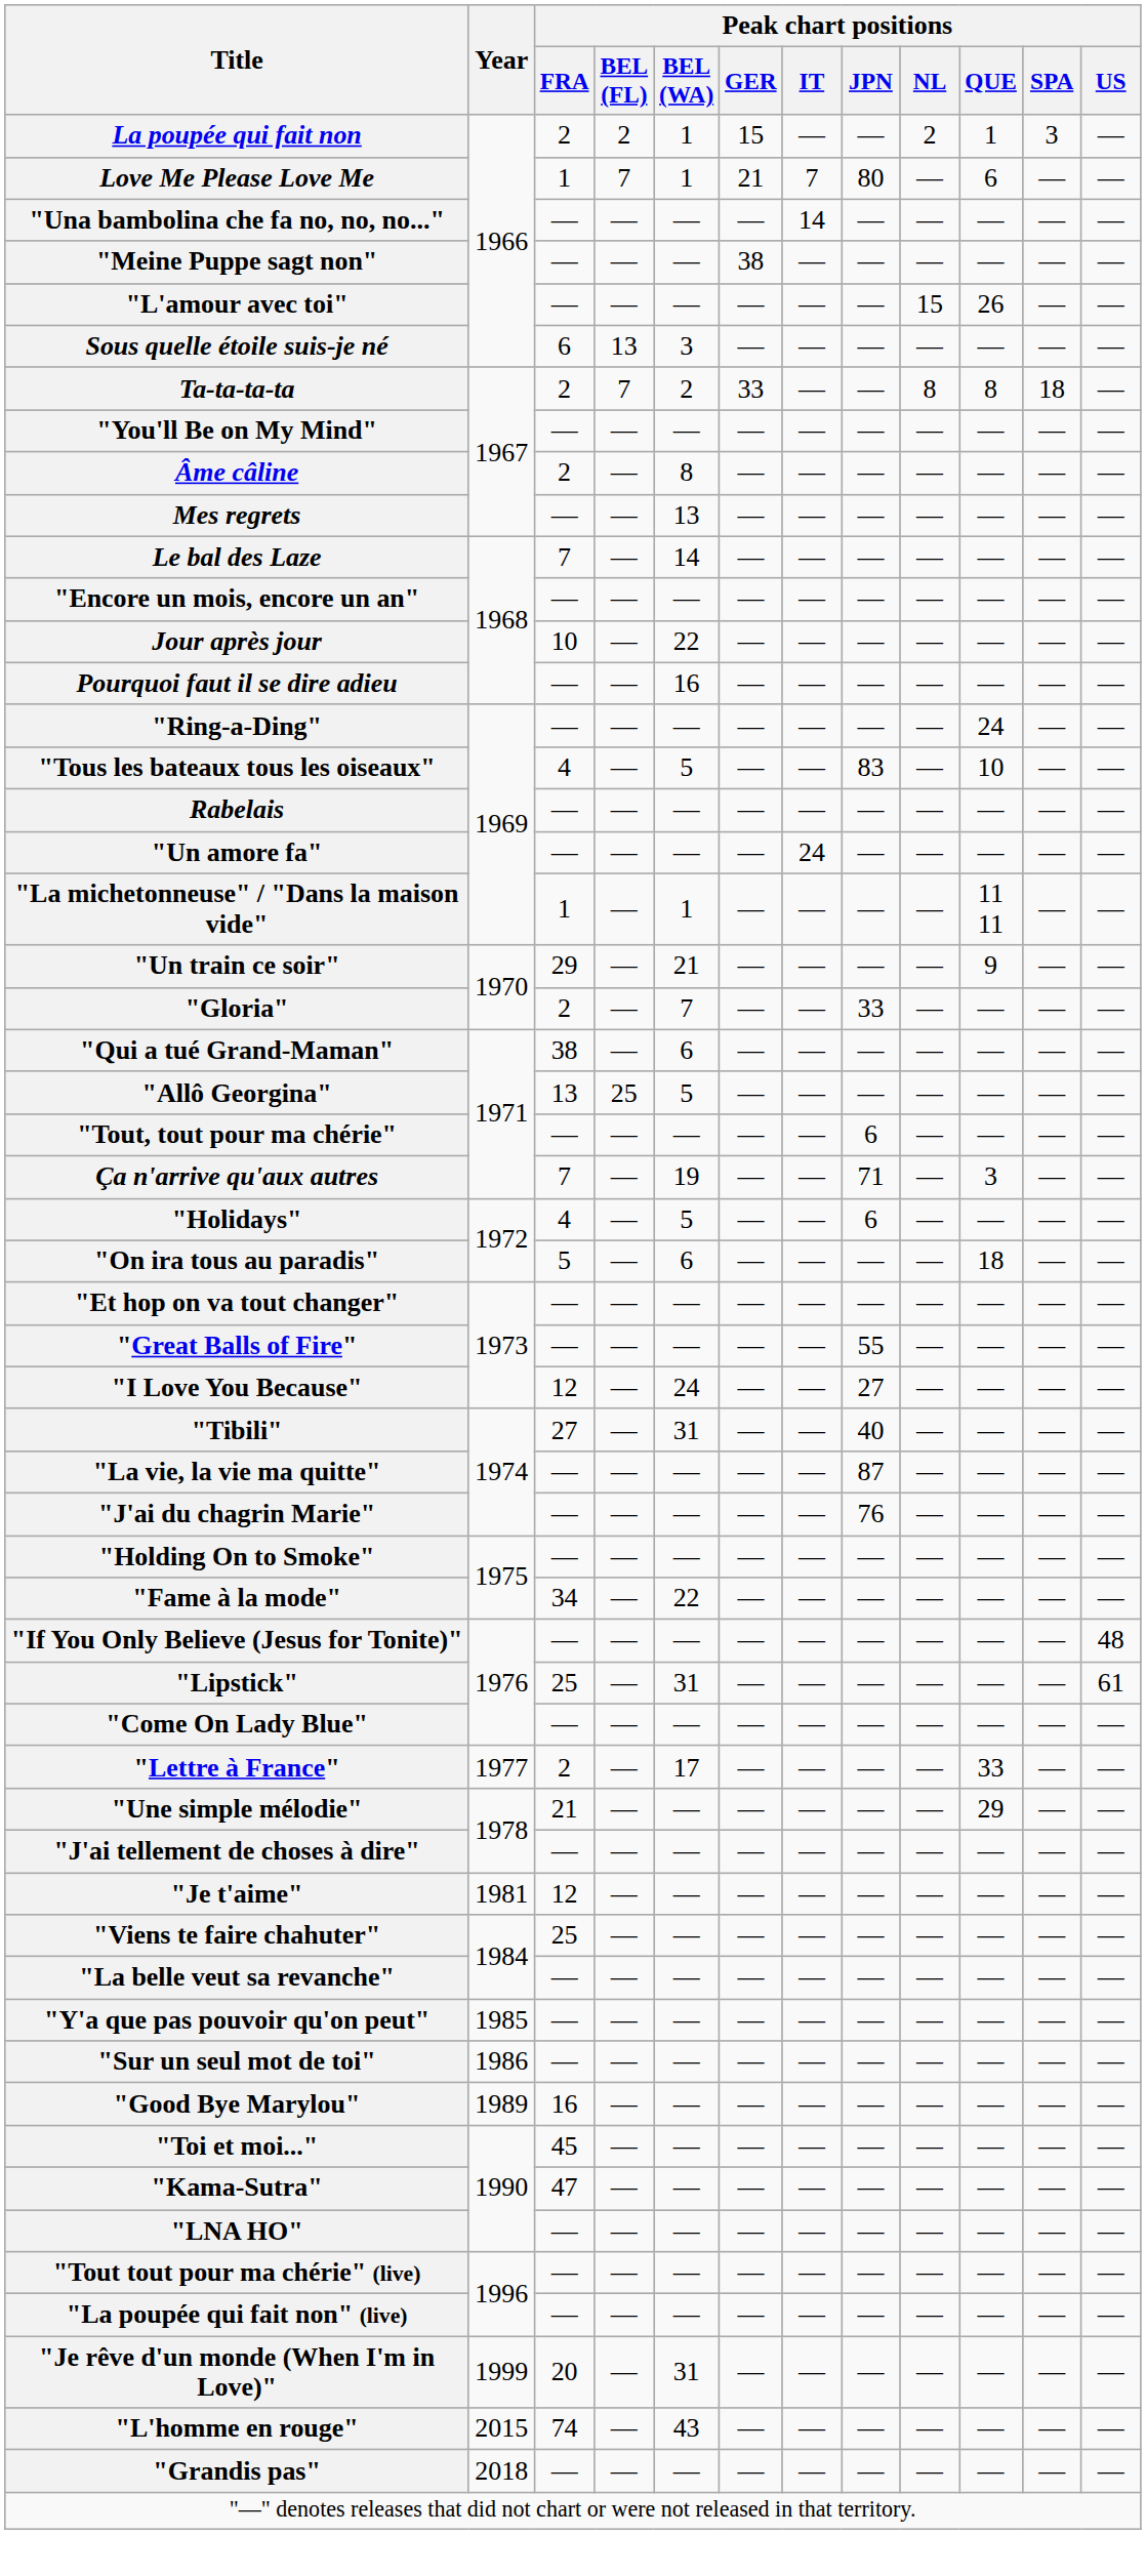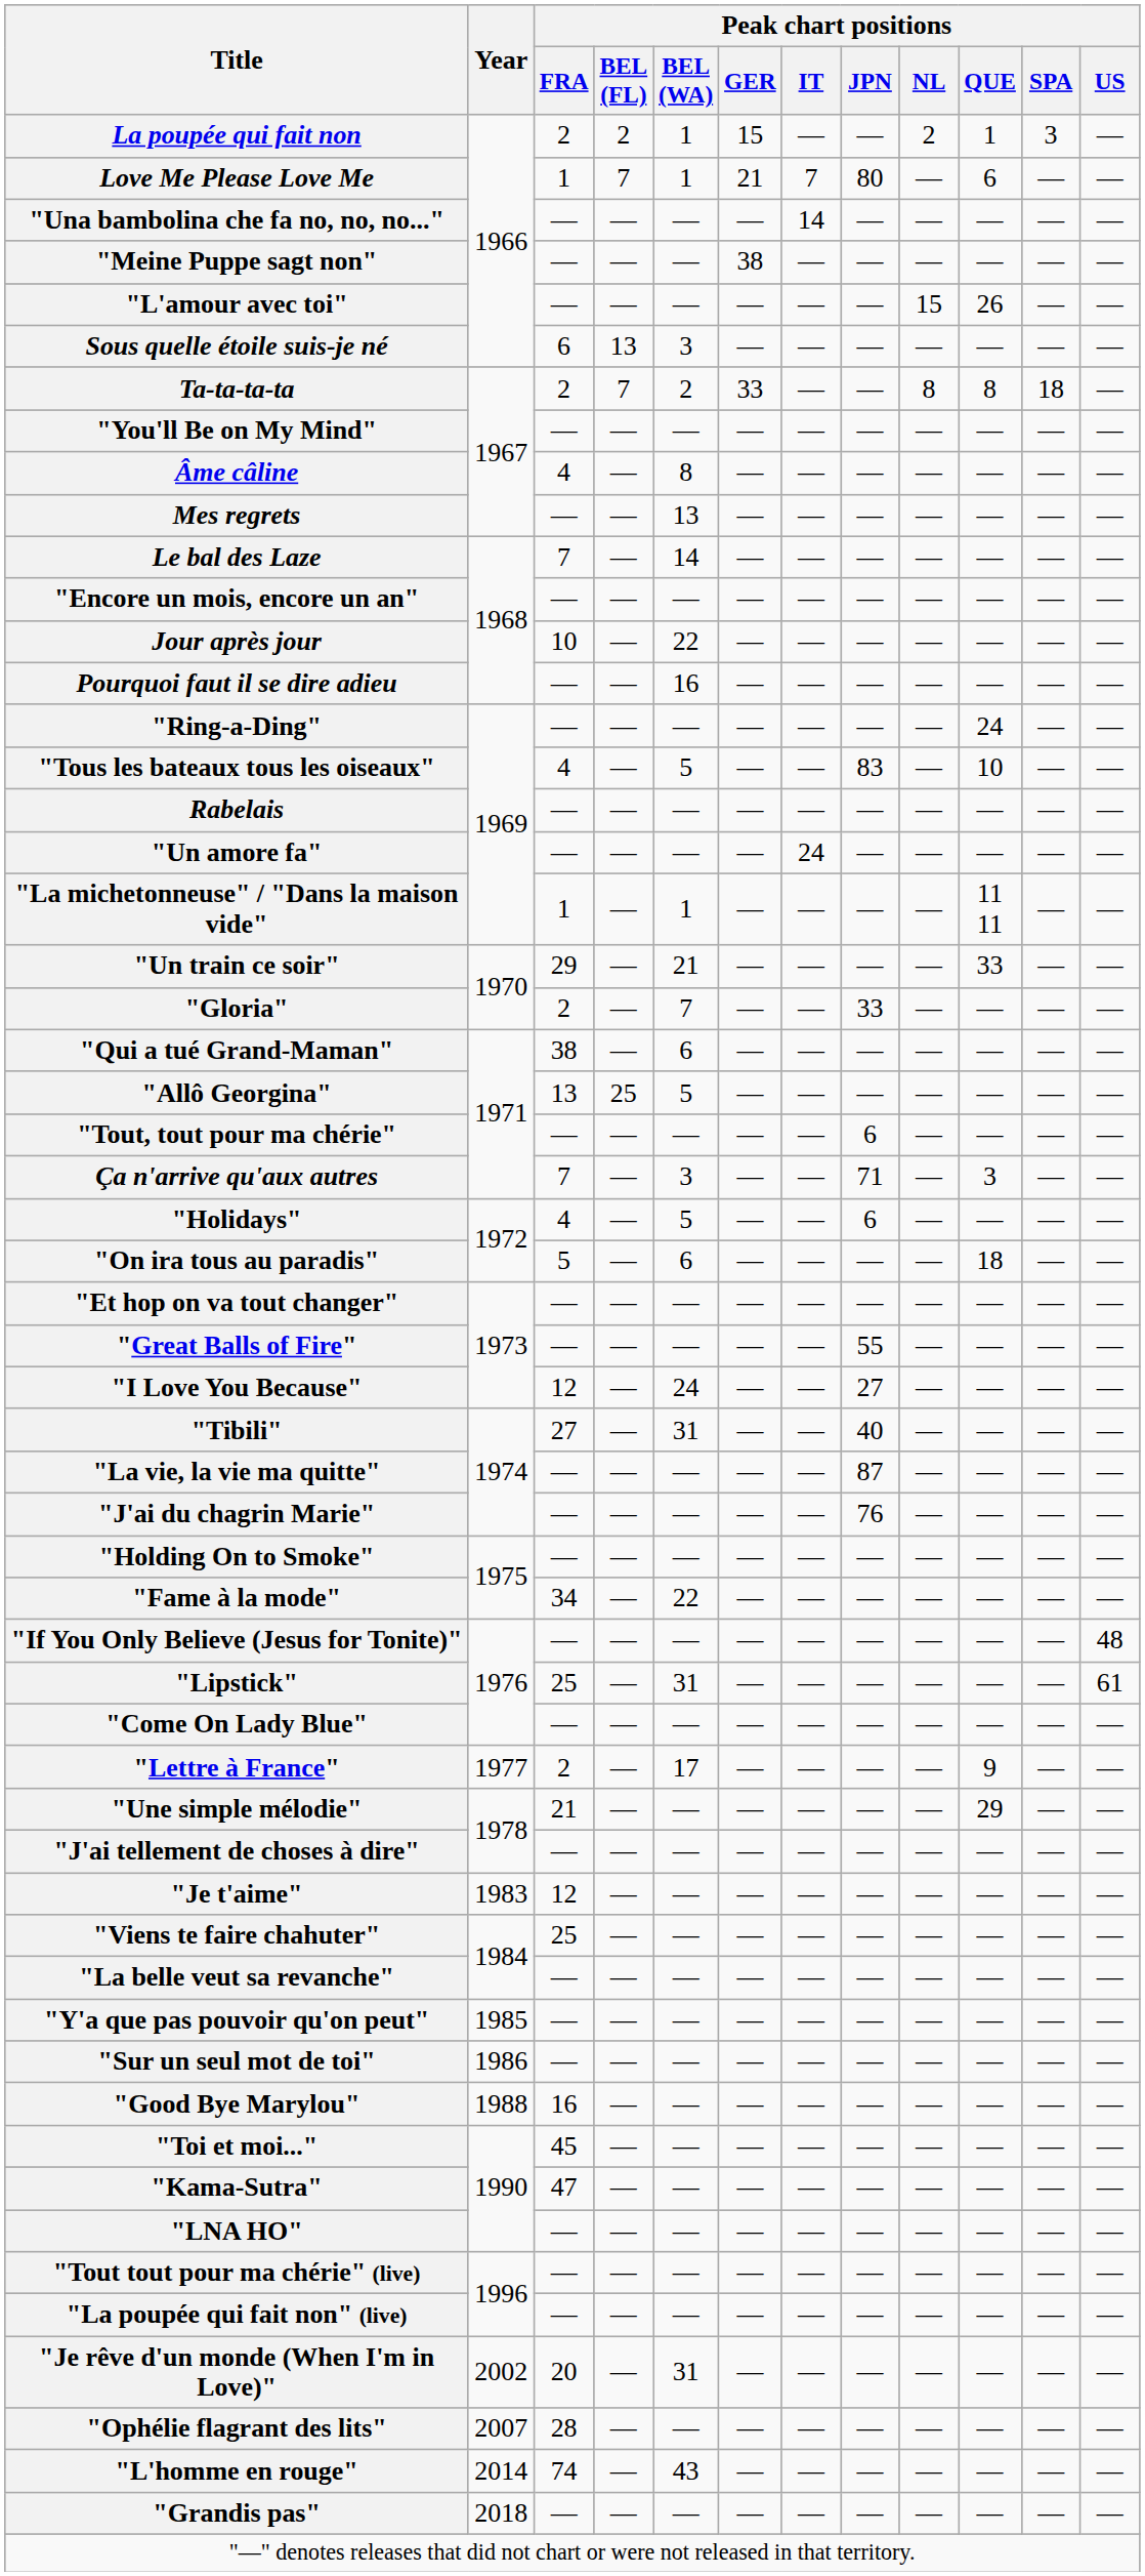Âme câline | Peak chart positions / FRA: 2 -> 4
"Un train ce soir" | Peak chart positions / QUE: 9 -> 33
Ça n'arrive qu'aux autres | Peak chart positions / BEL (WA): 19 -> 3
"Lettre à France" | Peak chart positions / QUE: 33 -> 9
"Je t'aime" | Year: 1981 -> 1983
"Good Bye Marylou" | Year: 1989 -> 1988
"Je rêve d'un monde (When I'm in Love)" | Year: 1999 -> 2002
+ row: "Ophélie flagrant des lits" | 2007 | 28 | — | — | — | — | — | — | — | — | —
"L'homme en rouge" | Year: 2015 -> 2014
